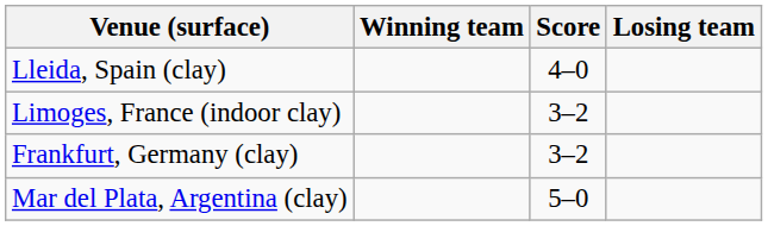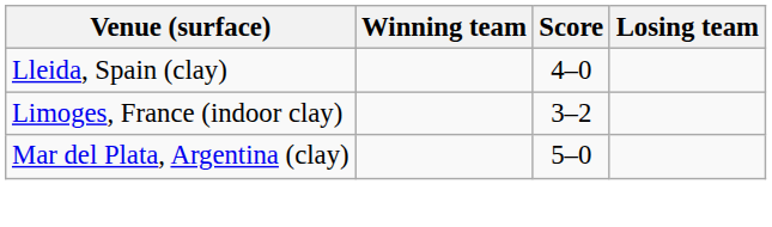- row: Frankfurt, Germany (clay) | 3–2
